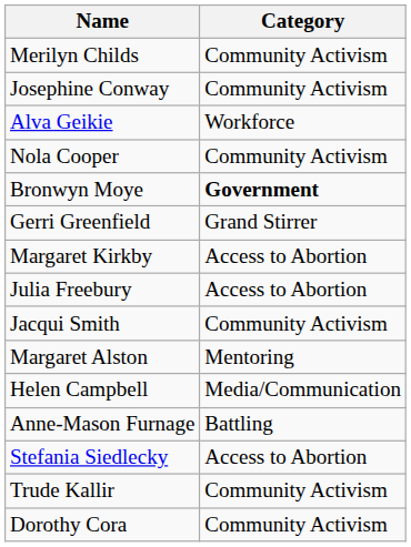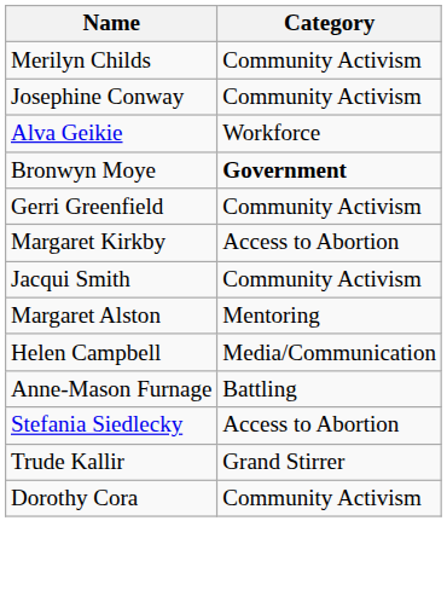- row: Nola Cooper | Community Activism
Gerri Greenfield | Category: Grand Stirrer -> Community Activism
- row: Julia Freebury | Access to Abortion
Trude Kallir | Category: Community Activism -> Grand Stirrer
